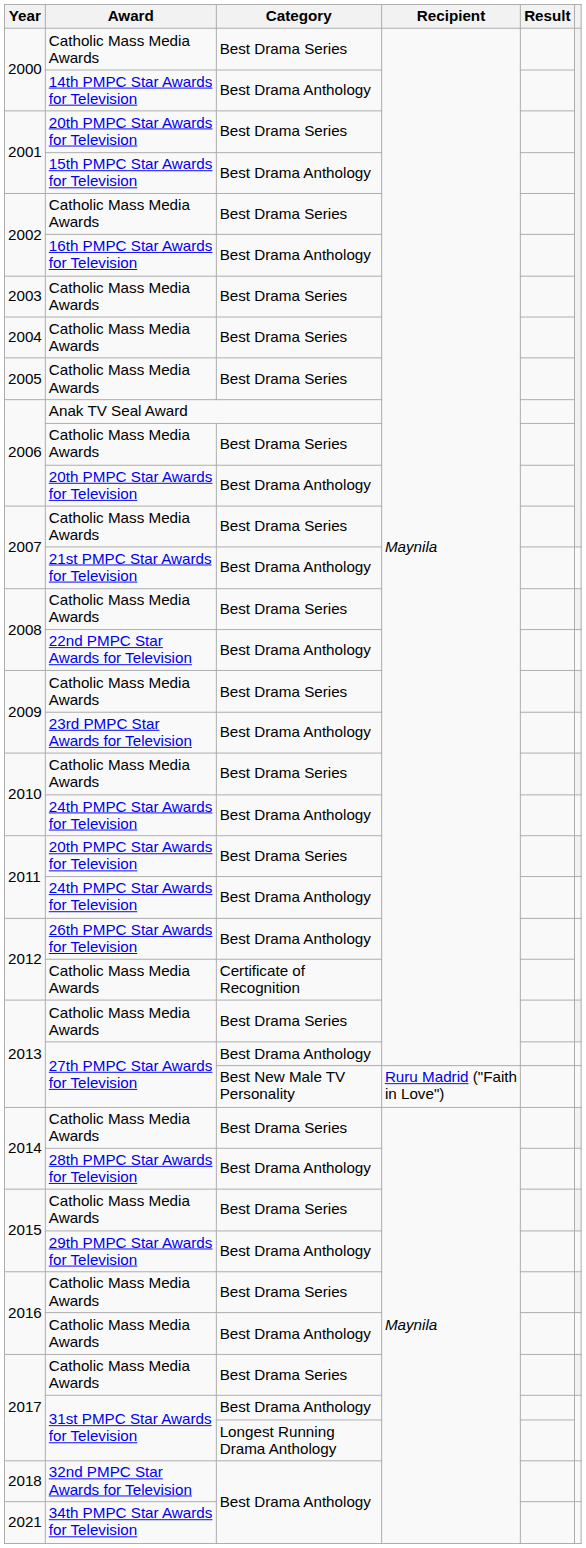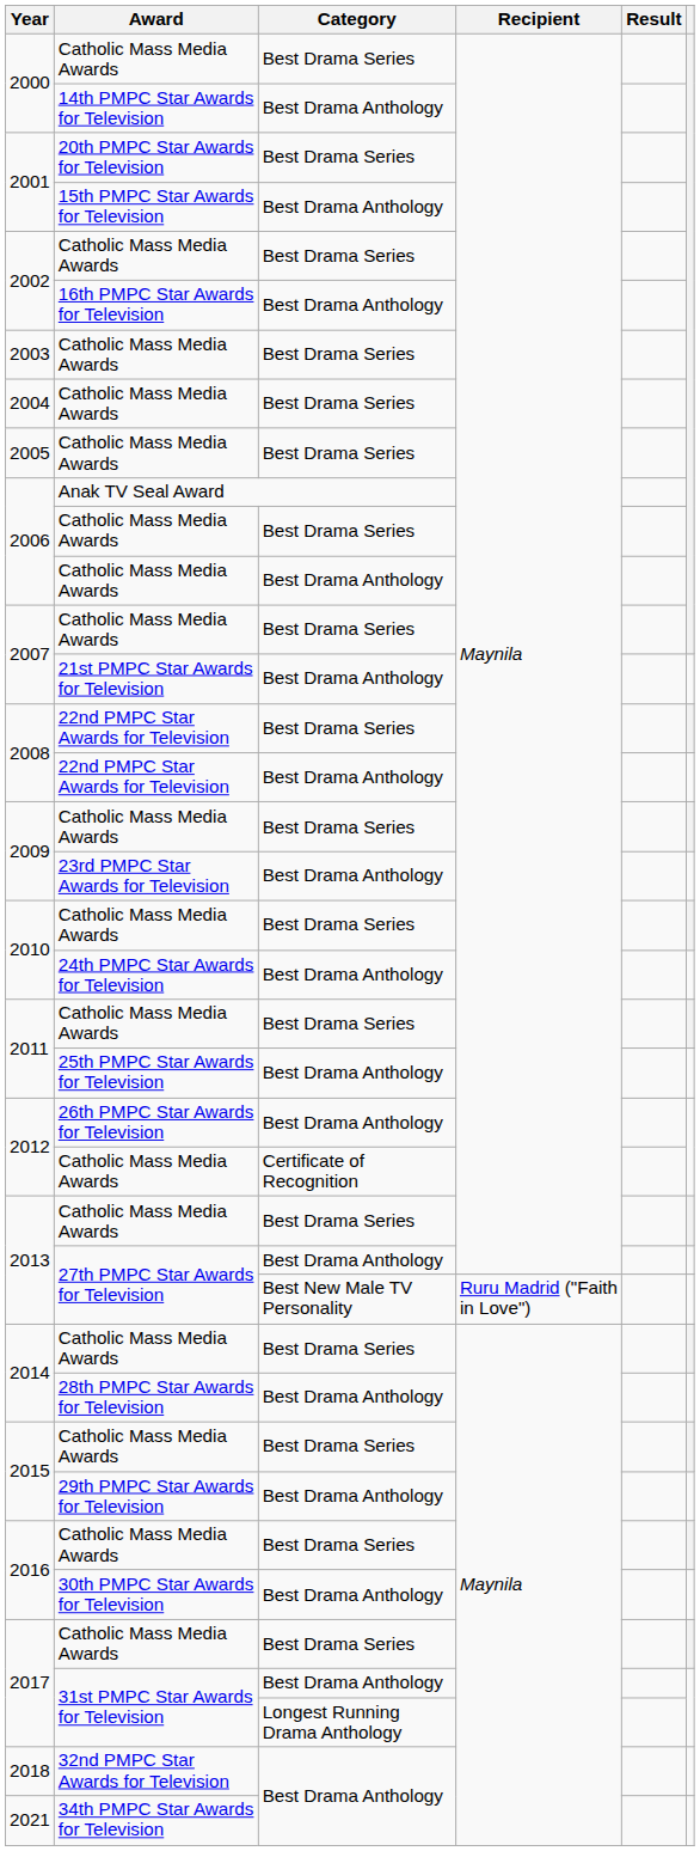2006 / Best Drama Anthology | Award: 20th PMPC Star Awards for Television -> Catholic Mass Media Awards
2008 / Best Drama Series | Award: Catholic Mass Media Awards -> 22nd PMPC Star Awards for Television
2011 / Best Drama Series | Award: 20th PMPC Star Awards for Television -> Catholic Mass Media Awards
2011 / Best Drama Anthology | Award: 24th PMPC Star Awards for Television -> 25th PMPC Star Awards for Television
2016 / Best Drama Anthology | Award: Catholic Mass Media Awards -> 30th PMPC Star Awards for Television
